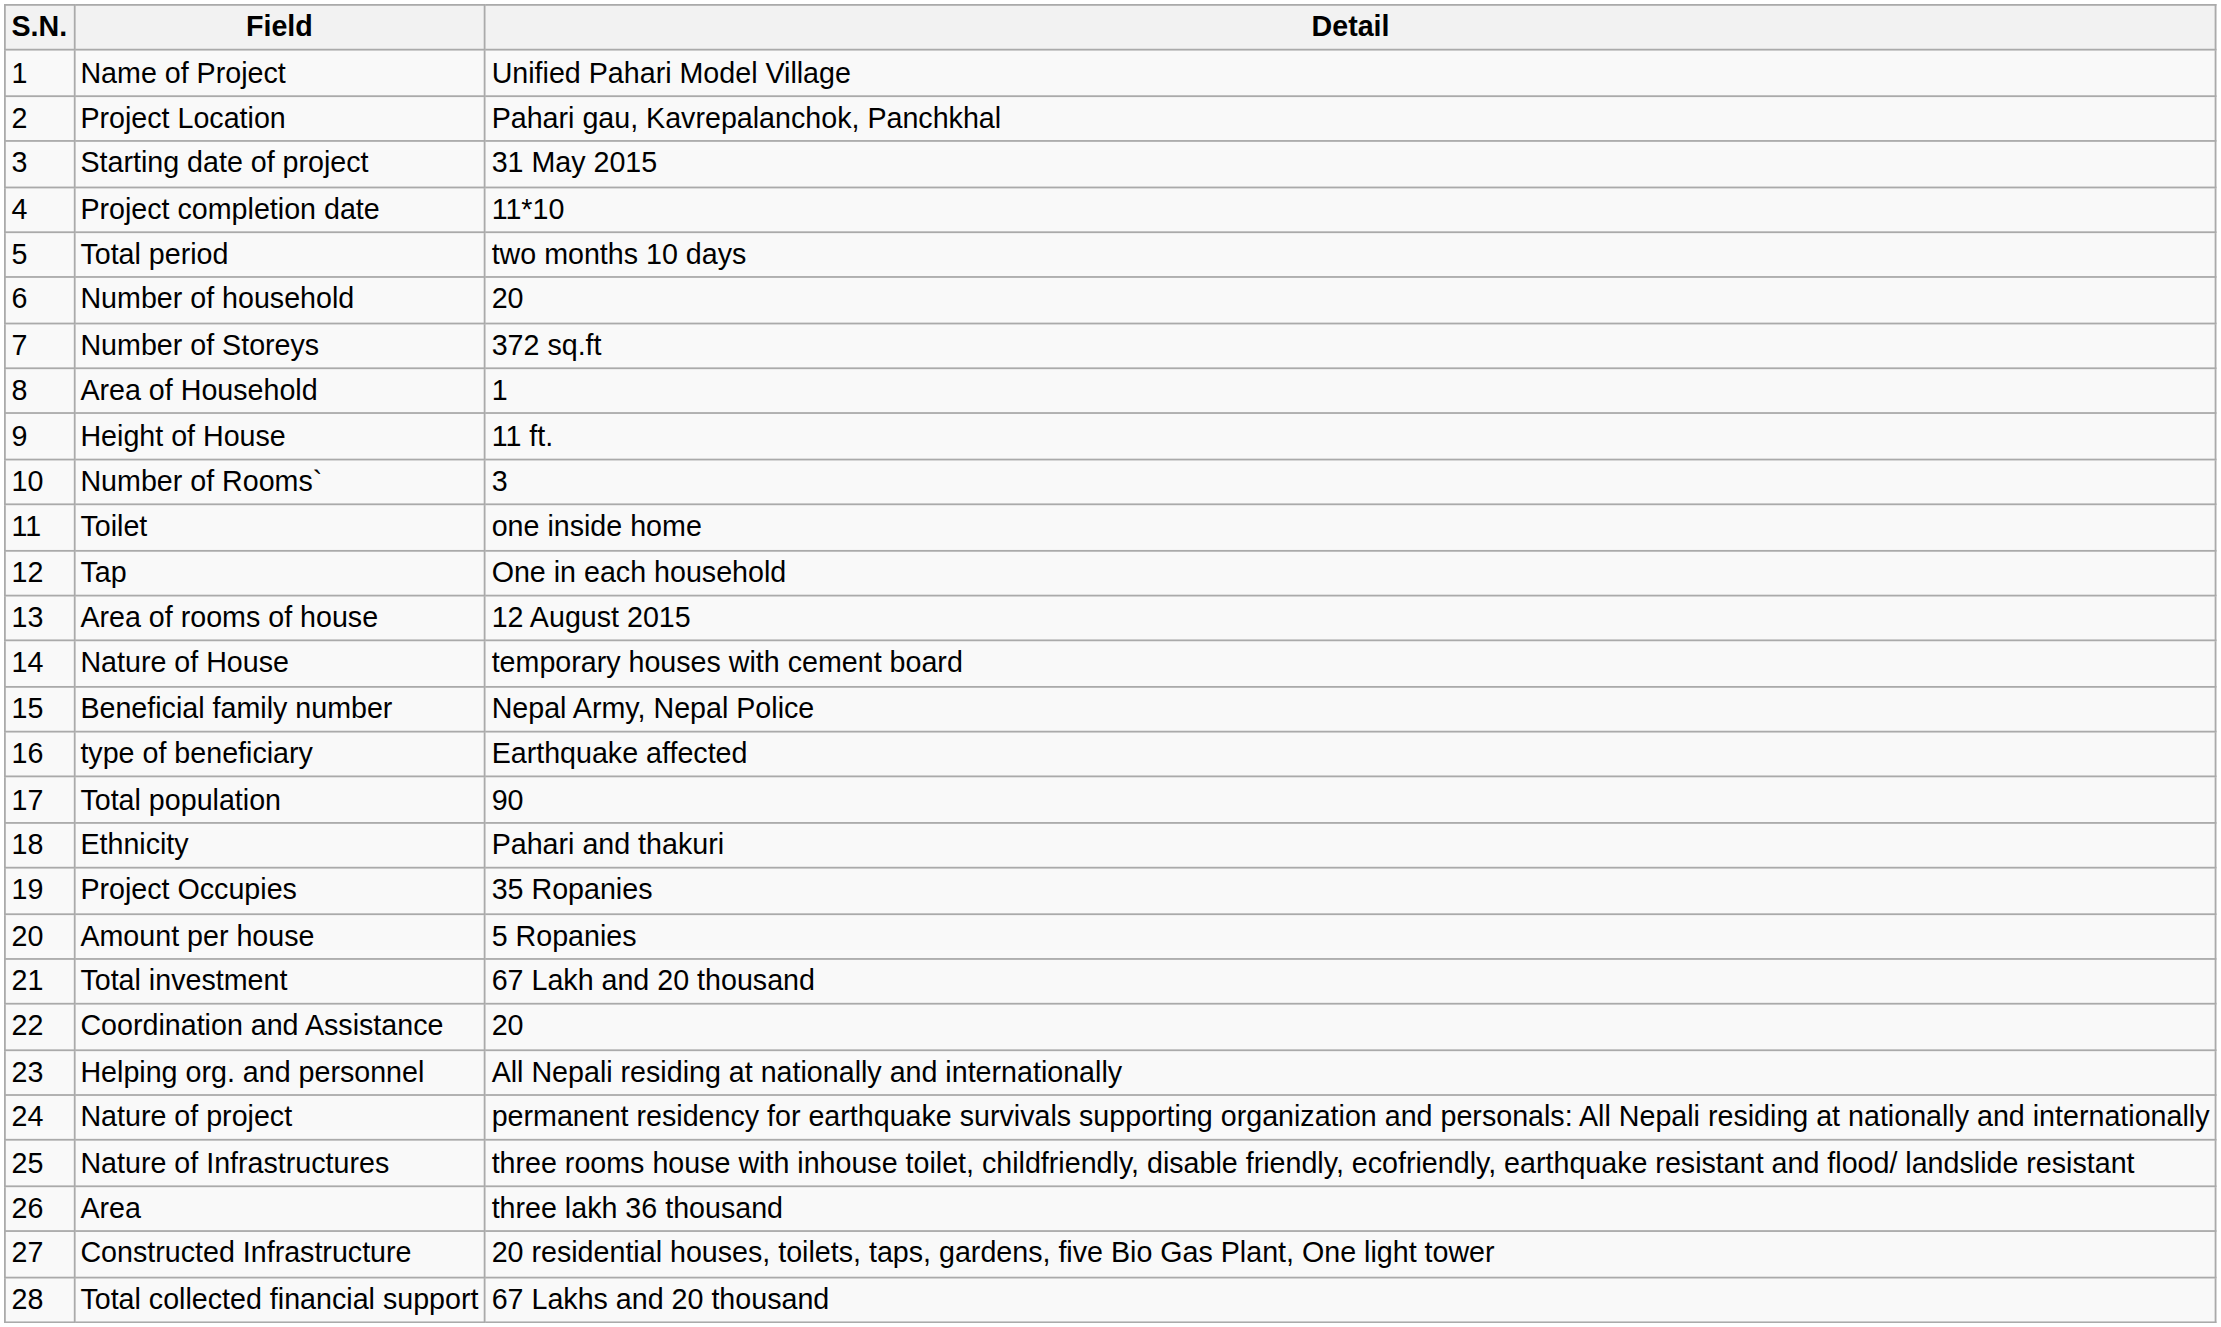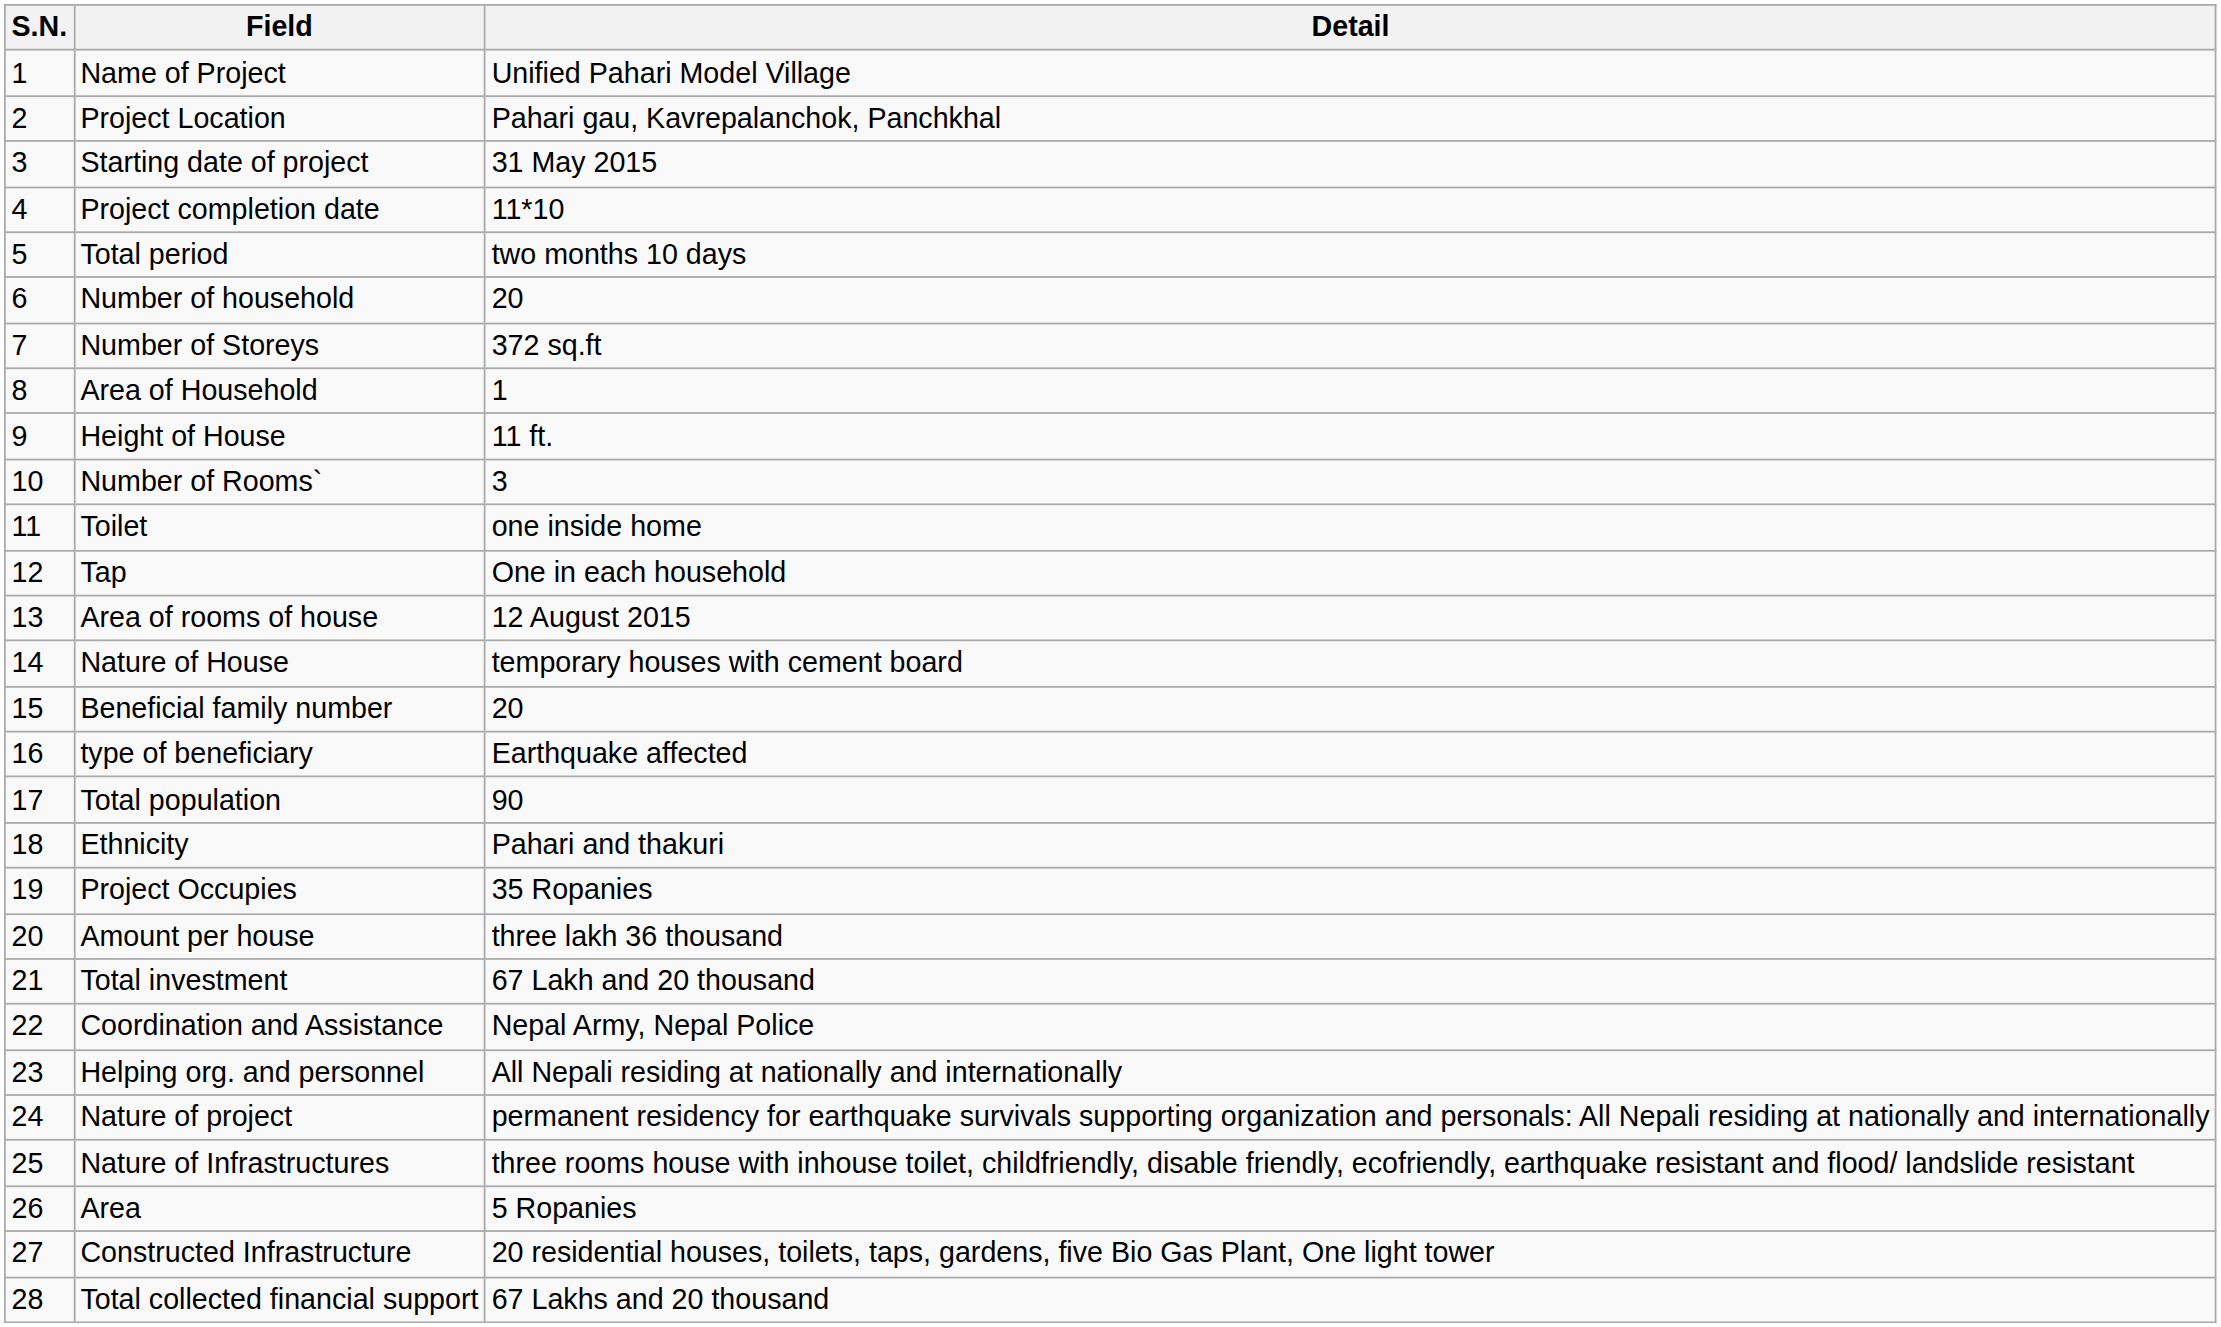Beneficial family number | Detail: Nepal Army, Nepal Police -> 20
Amount per house | Detail: 5 Ropanies -> three lakh 36 thousand
Coordination and Assistance | Detail: 20 -> Nepal Army, Nepal Police
Area | Detail: three lakh 36 thousand -> 5 Ropanies
